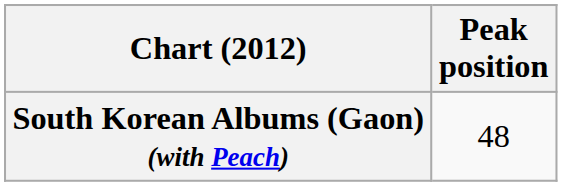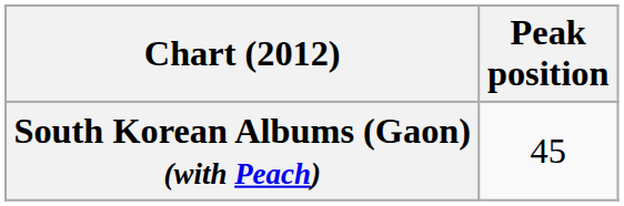South Korean Albums (Gaon) (with Peach) | Peak position: 48 -> 45
